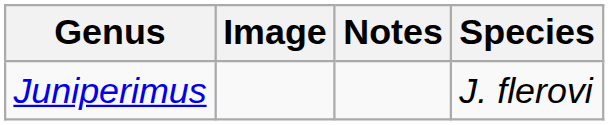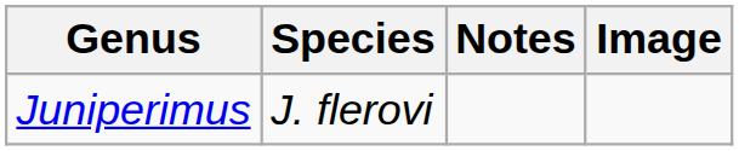columns swapped: Species <-> Image
